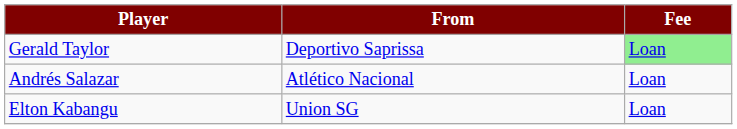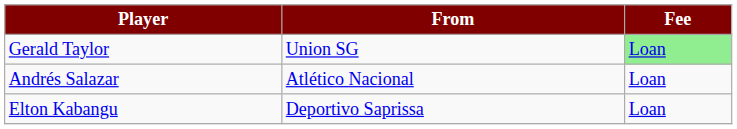Gerald Taylor | From: Deportivo Saprissa -> Union SG
Elton Kabangu | From: Union SG -> Deportivo Saprissa
